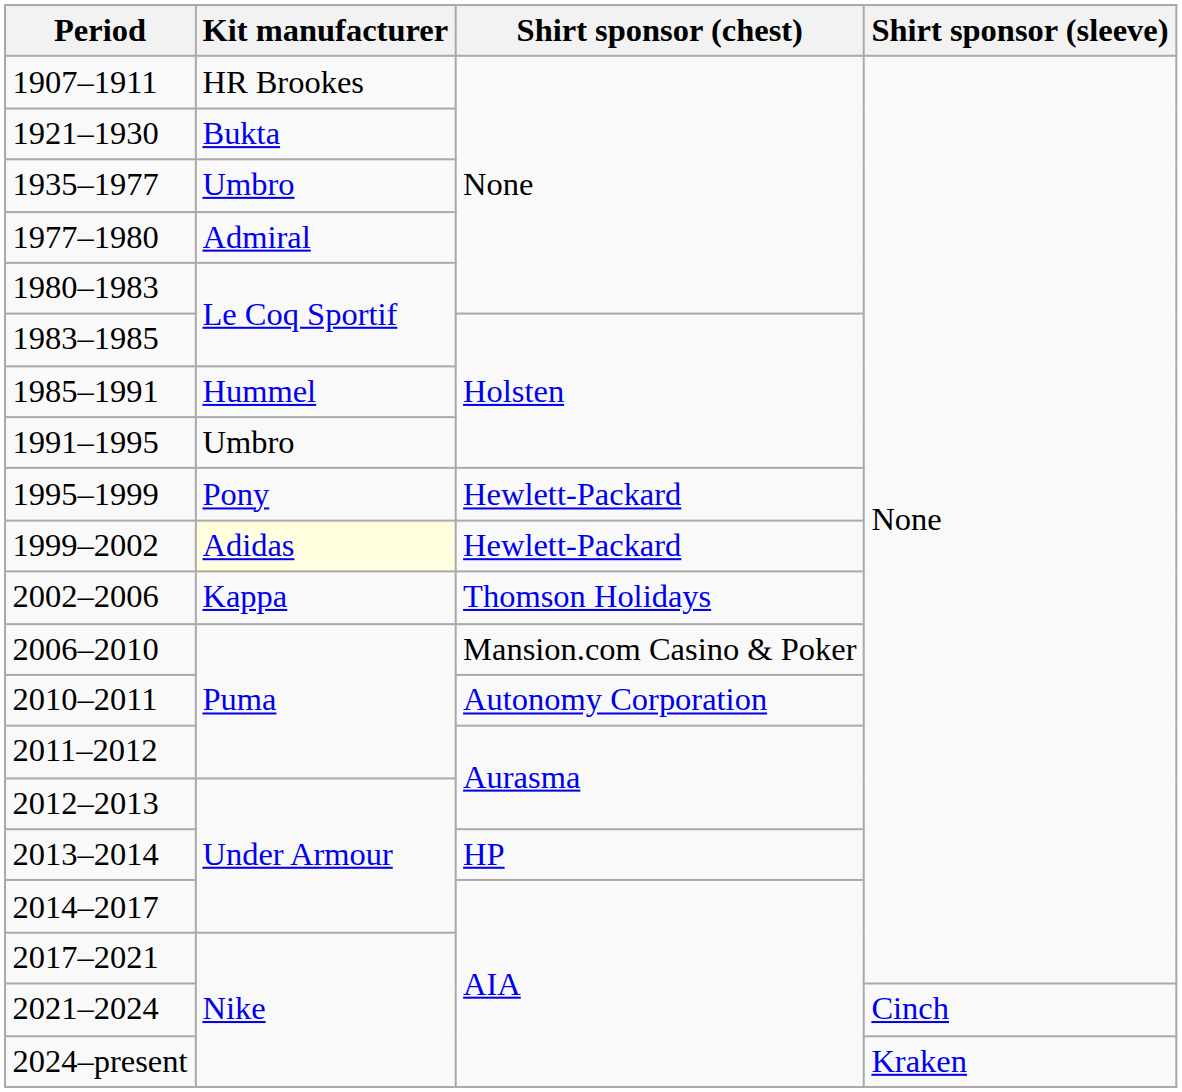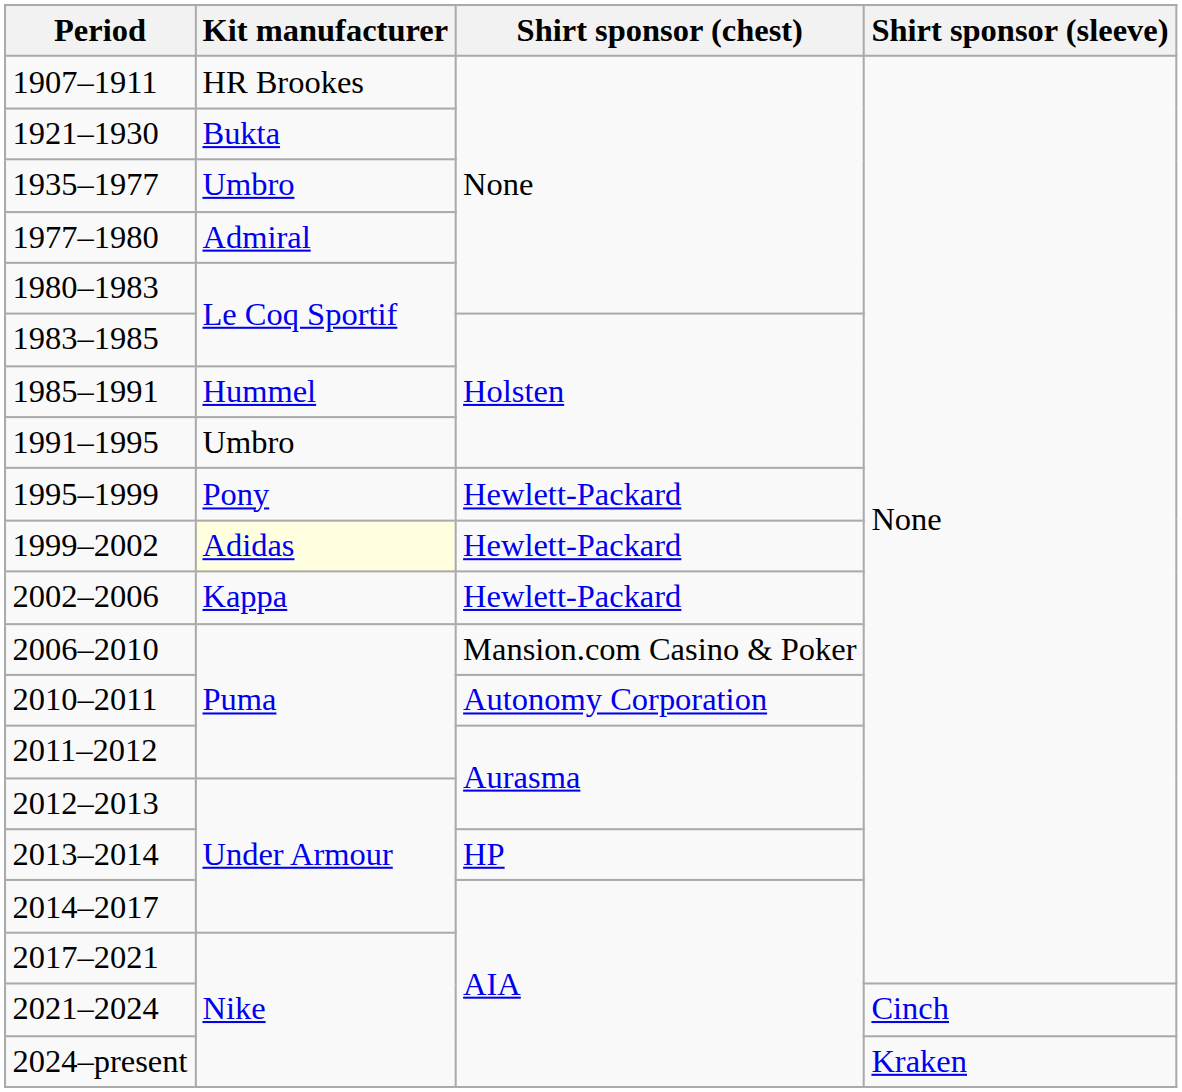2002–2006 | Shirt sponsor (chest): Thomson Holidays -> Hewlett-Packard
